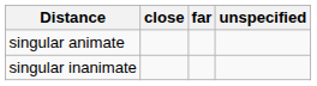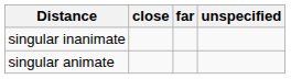rows swapped: singular animate <-> singular inanimate
